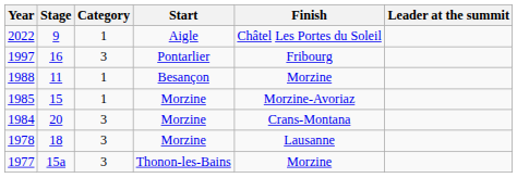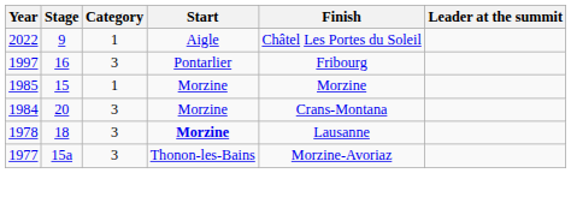- row: 1988 | 11 | 1 | Besançon | Morzine
1985 | Finish: Morzine-Avoriaz -> Morzine
1978 | Start: normal -> bold
1977 | Finish: Morzine -> Morzine-Avoriaz
